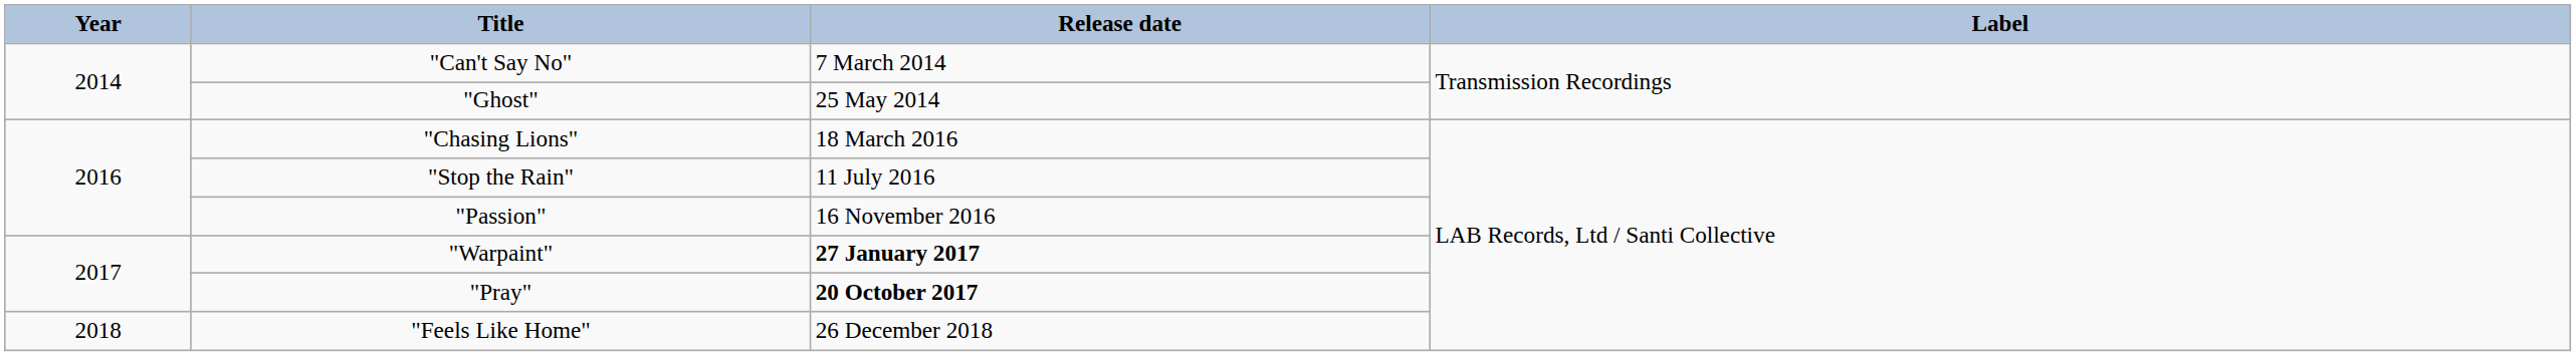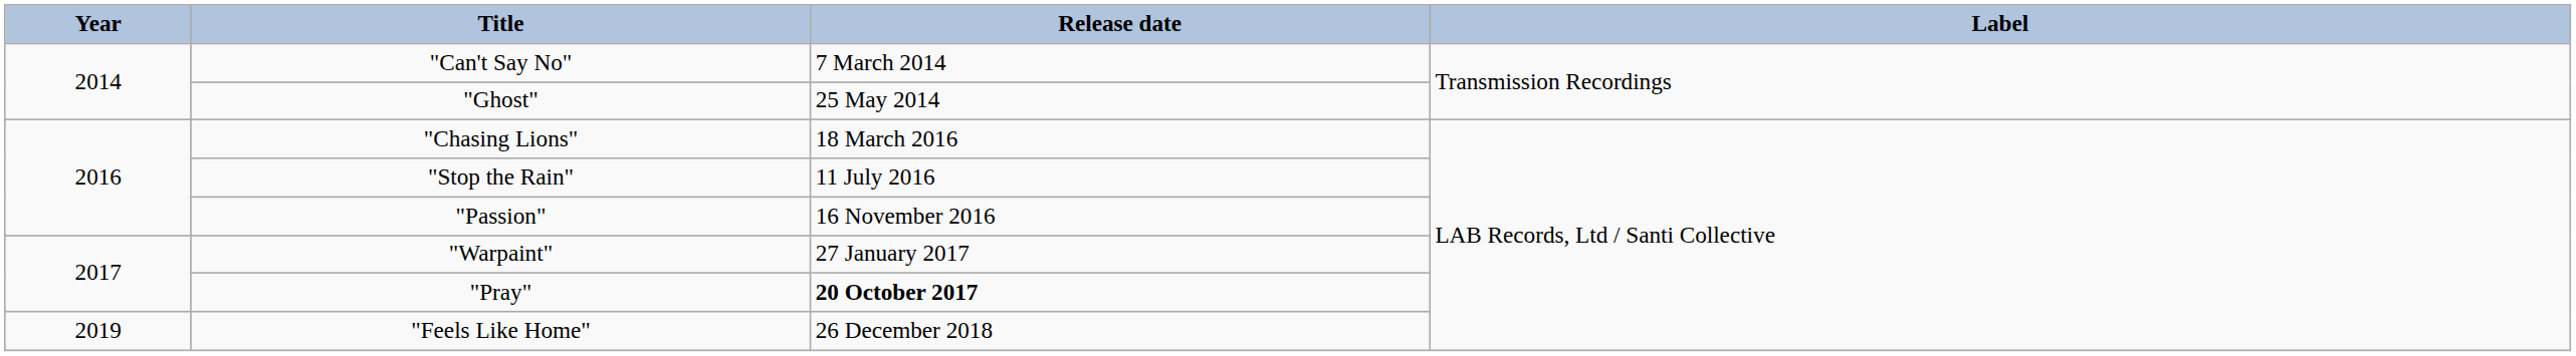"Warpaint" | Release date: bold -> normal
"Feels Like Home" | Year: 2018 -> 2019
